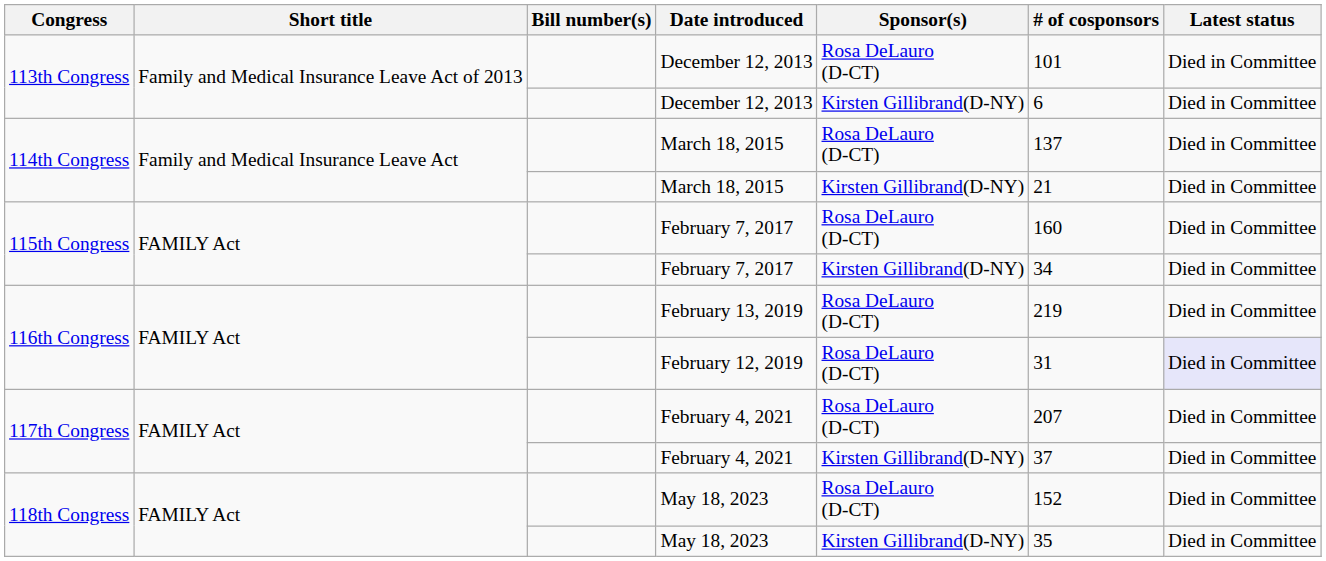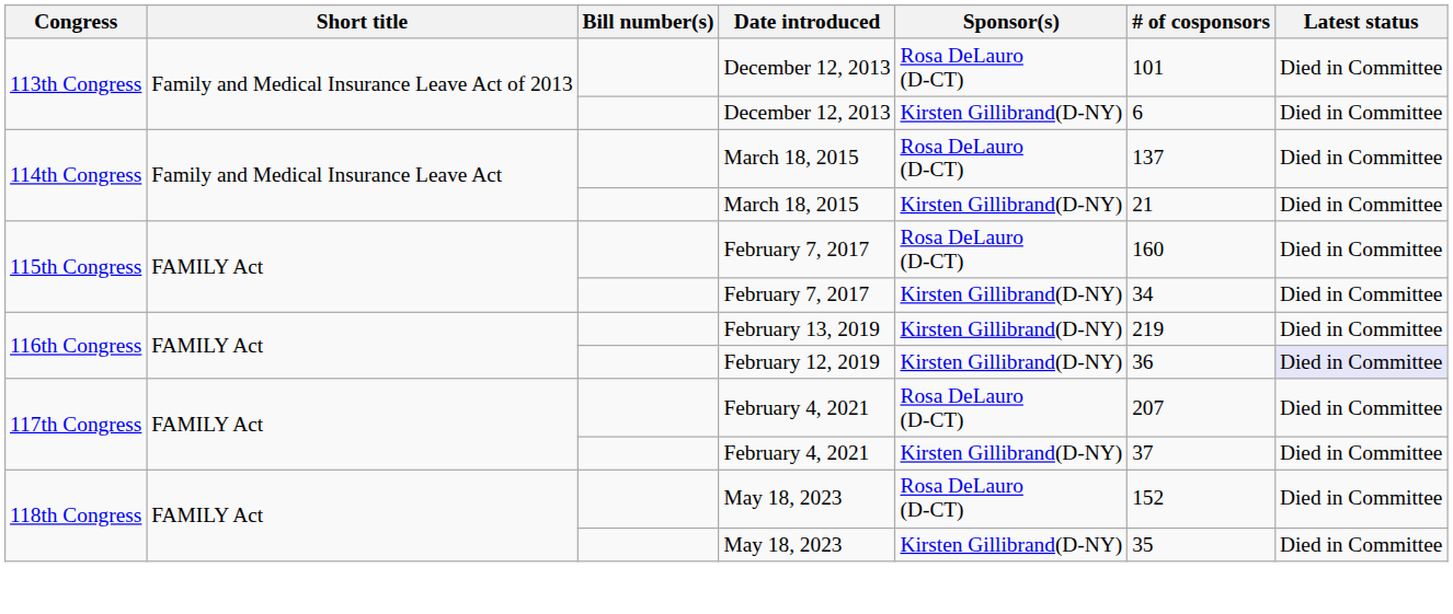February 13, 2019 | Sponsor(s): Rosa DeLauro (D-CT) -> Kirsten Gillibrand(D-NY)
February 12, 2019 | Sponsor(s): Rosa DeLauro (D-CT) -> Kirsten Gillibrand(D-NY)
February 12, 2019 | # of cosponsors: 31 -> 36
